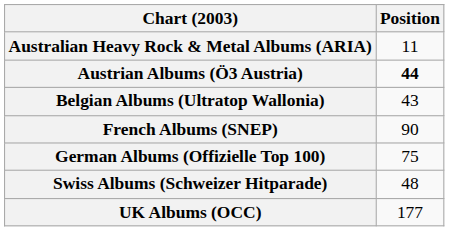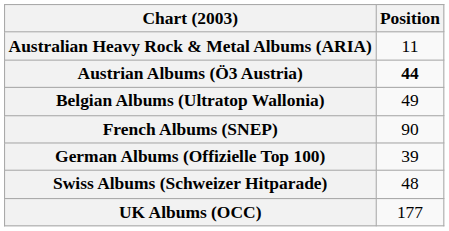Belgian Albums (Ultratop Wallonia) | Position: 43 -> 49
German Albums (Offizielle Top 100) | Position: 75 -> 39
